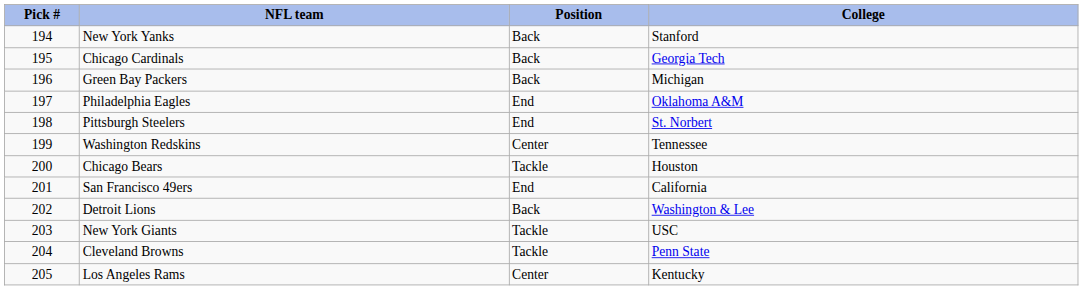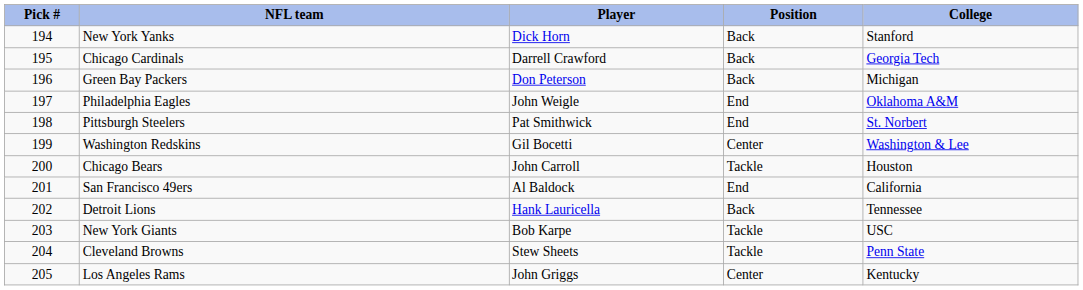+ column: Player | Dick Horn | Darrell Crawford | Don Peterson | John Weigle | Pat Smithwick | Gil Bocetti | John Carroll | Al Baldock | Hank Lauricella | Bob Karpe | Stew Sheets | John Griggs
Washington Redskins | College: Tennessee -> Washington & Lee
Detroit Lions | College: Washington & Lee -> Tennessee
